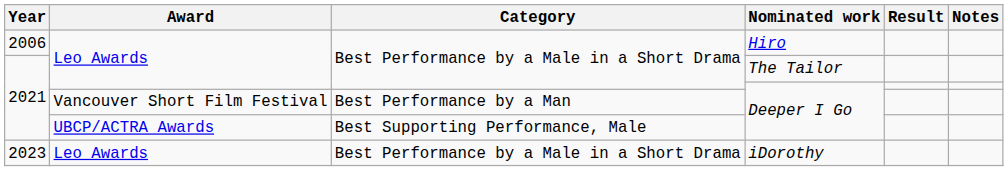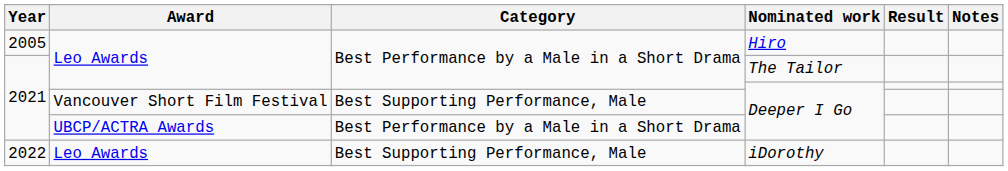Hiro | Year: 2006 -> 2005
Vancouver Short Film Festival / Deeper I Go | Category: Best Performance by a Man -> Best Supporting Performance, Male
UBCP/ACTRA Awards / Deeper I Go | Category: Best Supporting Performance, Male -> Best Performance by a Male in a Short Drama
iDorothy | Year: 2023 -> 2022
iDorothy | Category: Best Performance by a Male in a Short Drama -> Best Supporting Performance, Male
